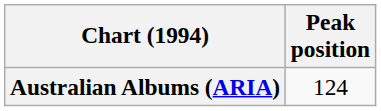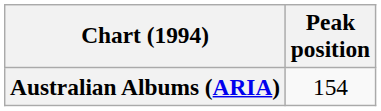Australian Albums (ARIA) | Peak position: 124 -> 154
